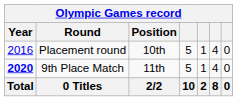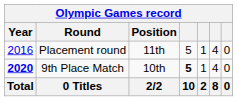Placement round | Position: 10th -> 11th
9th Place Match | Position: 11th -> 10th
9th Place Match | column 4: normal -> bold
